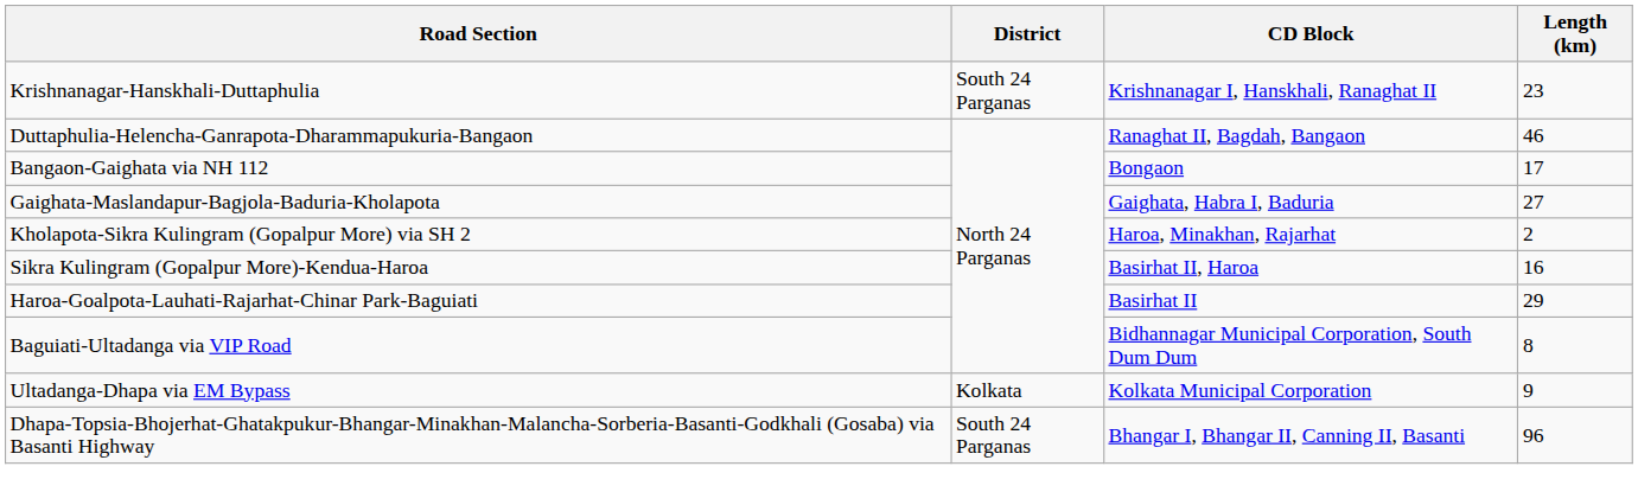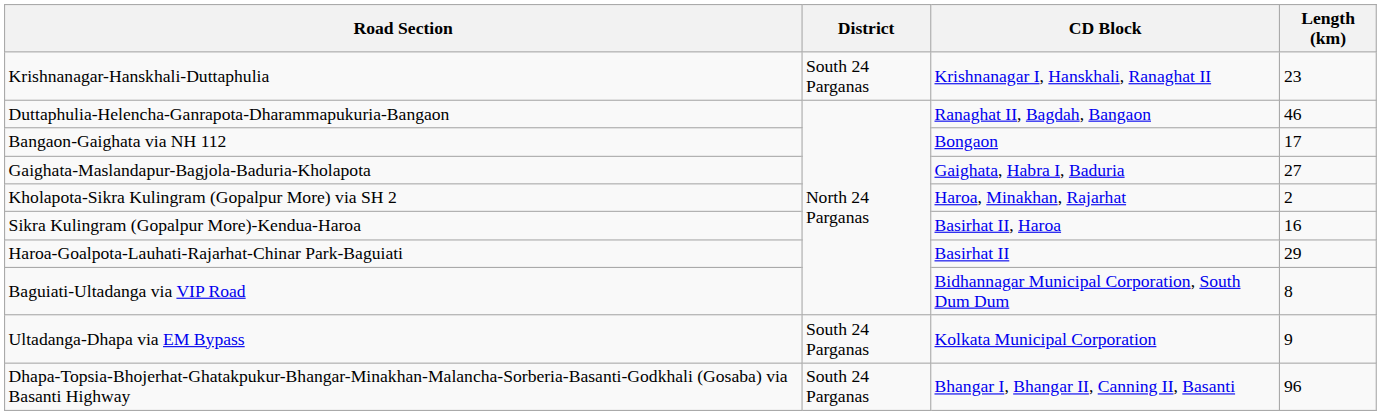Ultadanga-Dhapa via EM Bypass | District: Kolkata -> South 24 Parganas
